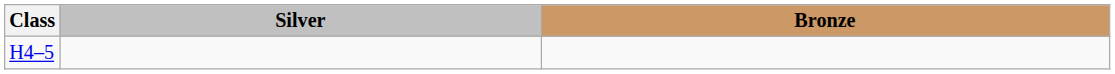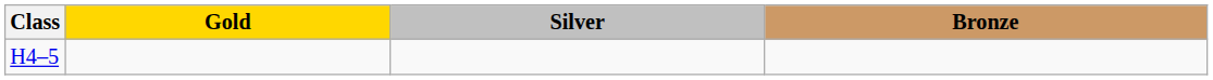+ column: Gold
